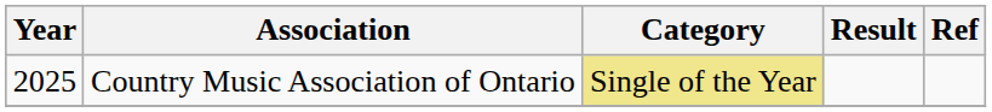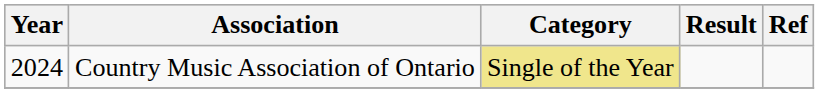Country Music Association of Ontario | Year: 2025 -> 2024
